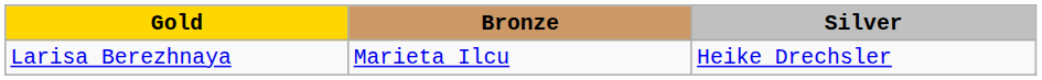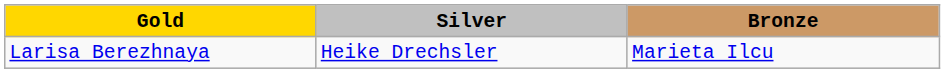columns swapped: Silver <-> Bronze
